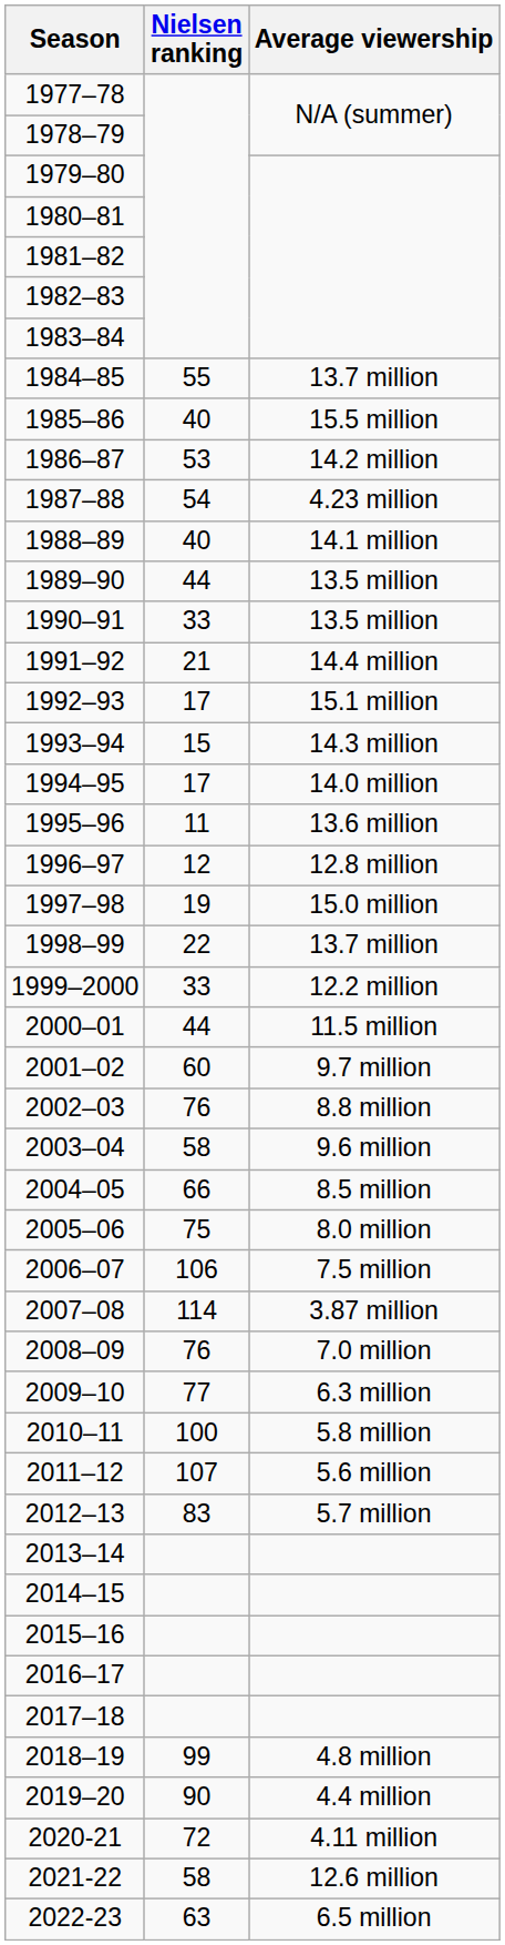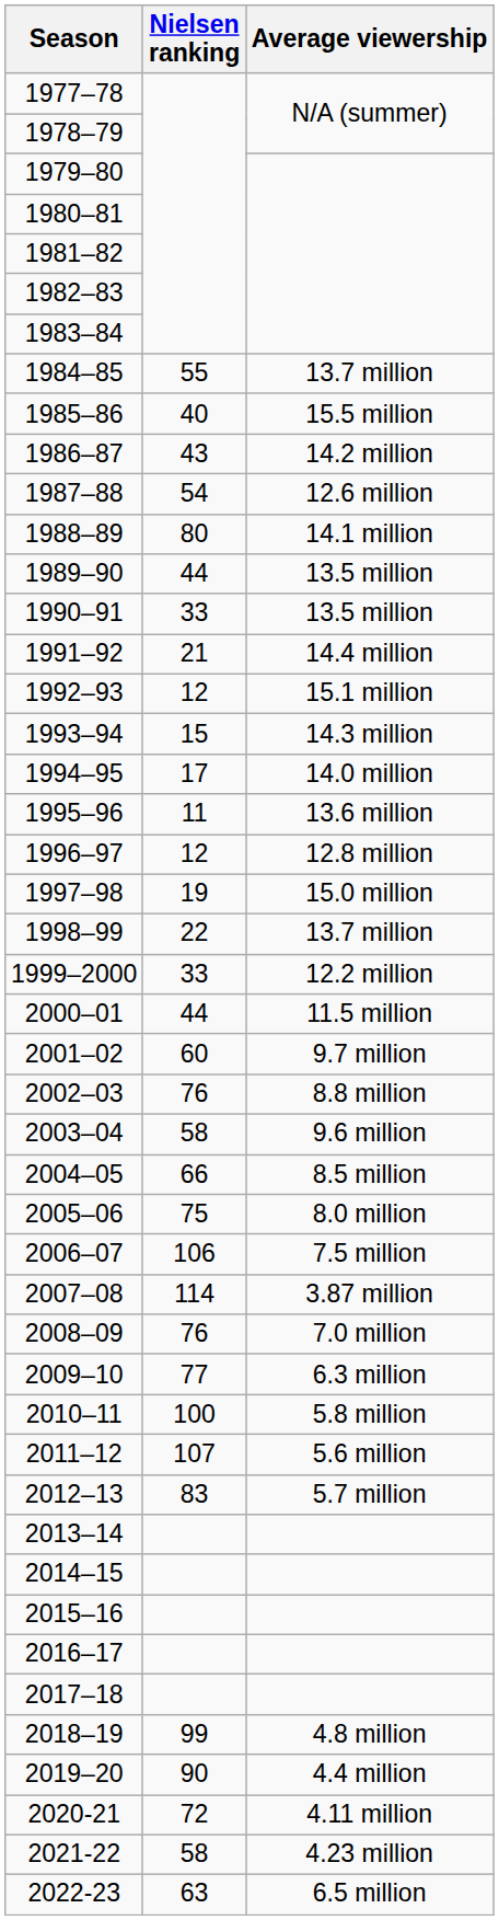1986–87 | Nielsen ranking: 53 -> 43
1987–88 | Average viewership: 4.23 million -> 12.6 million
1988–89 | Nielsen ranking: 40 -> 80
1992–93 | Nielsen ranking: 17 -> 12
2021-22 | Average viewership: 12.6 million -> 4.23 million
